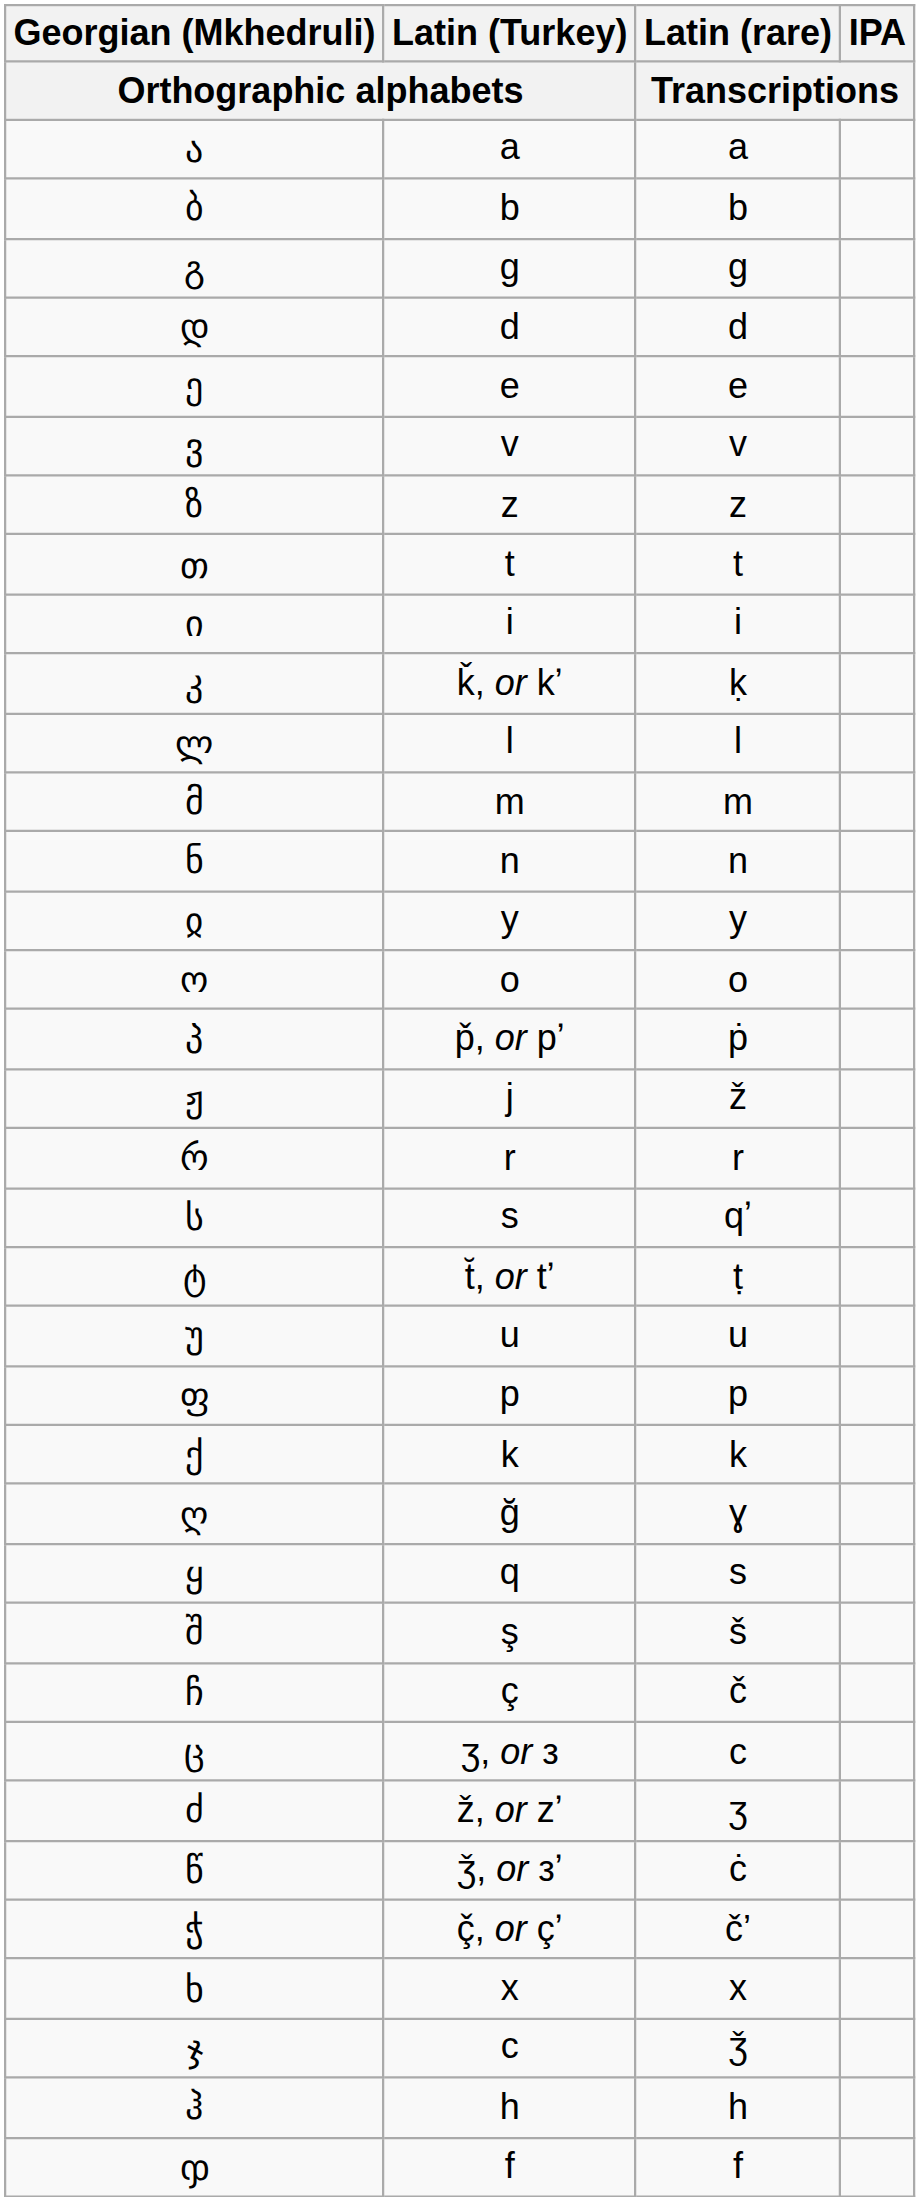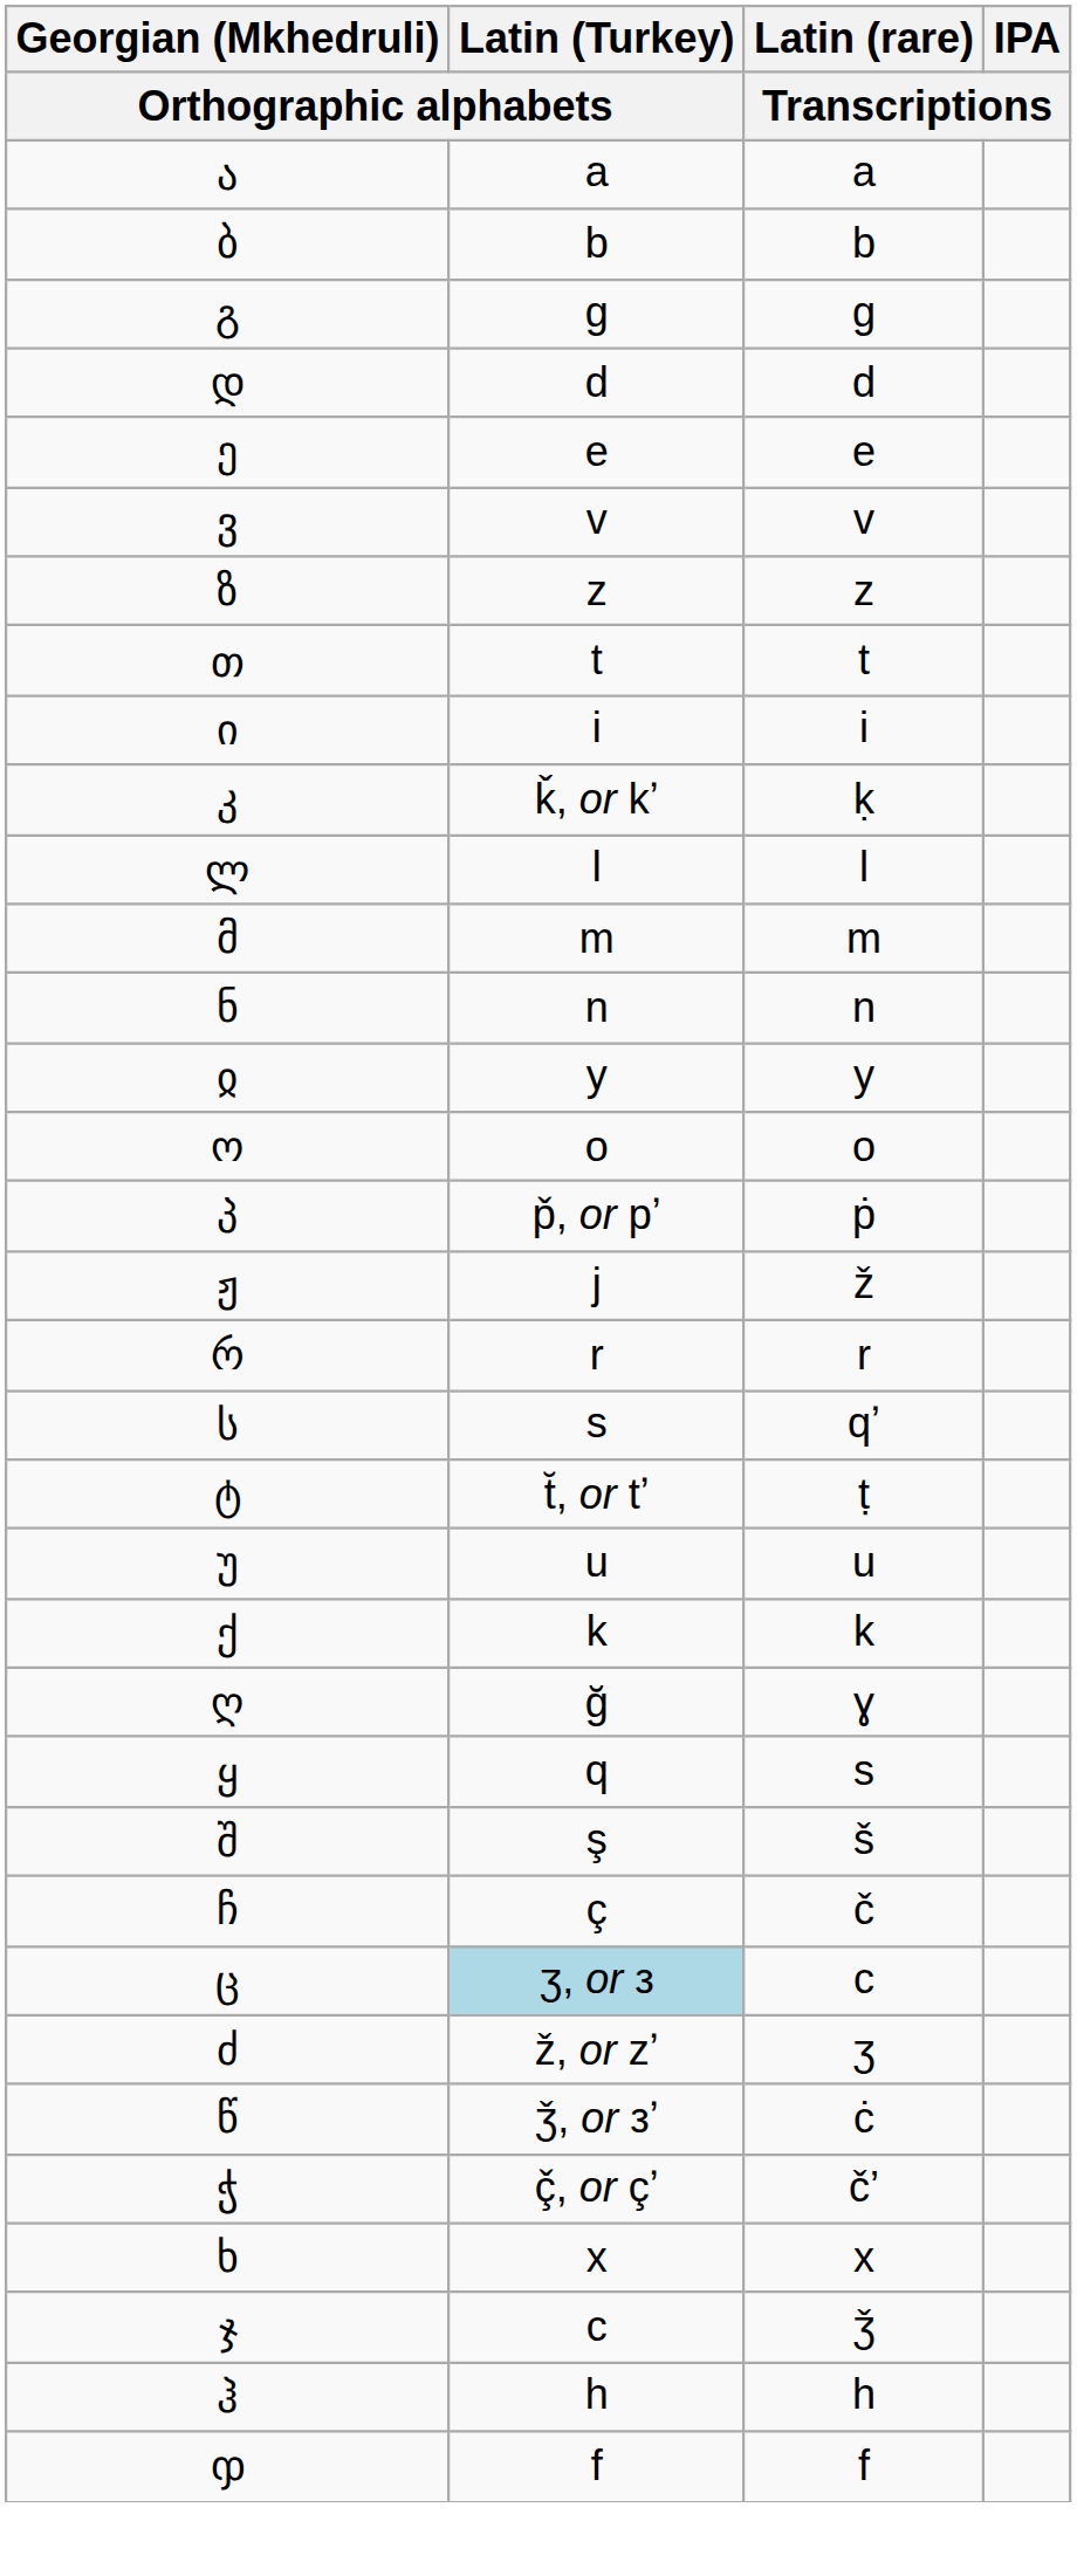- row: ფ | p | p
ც | Latin (Turkey) / Orthographic alphabets: no background -> lightblue background
